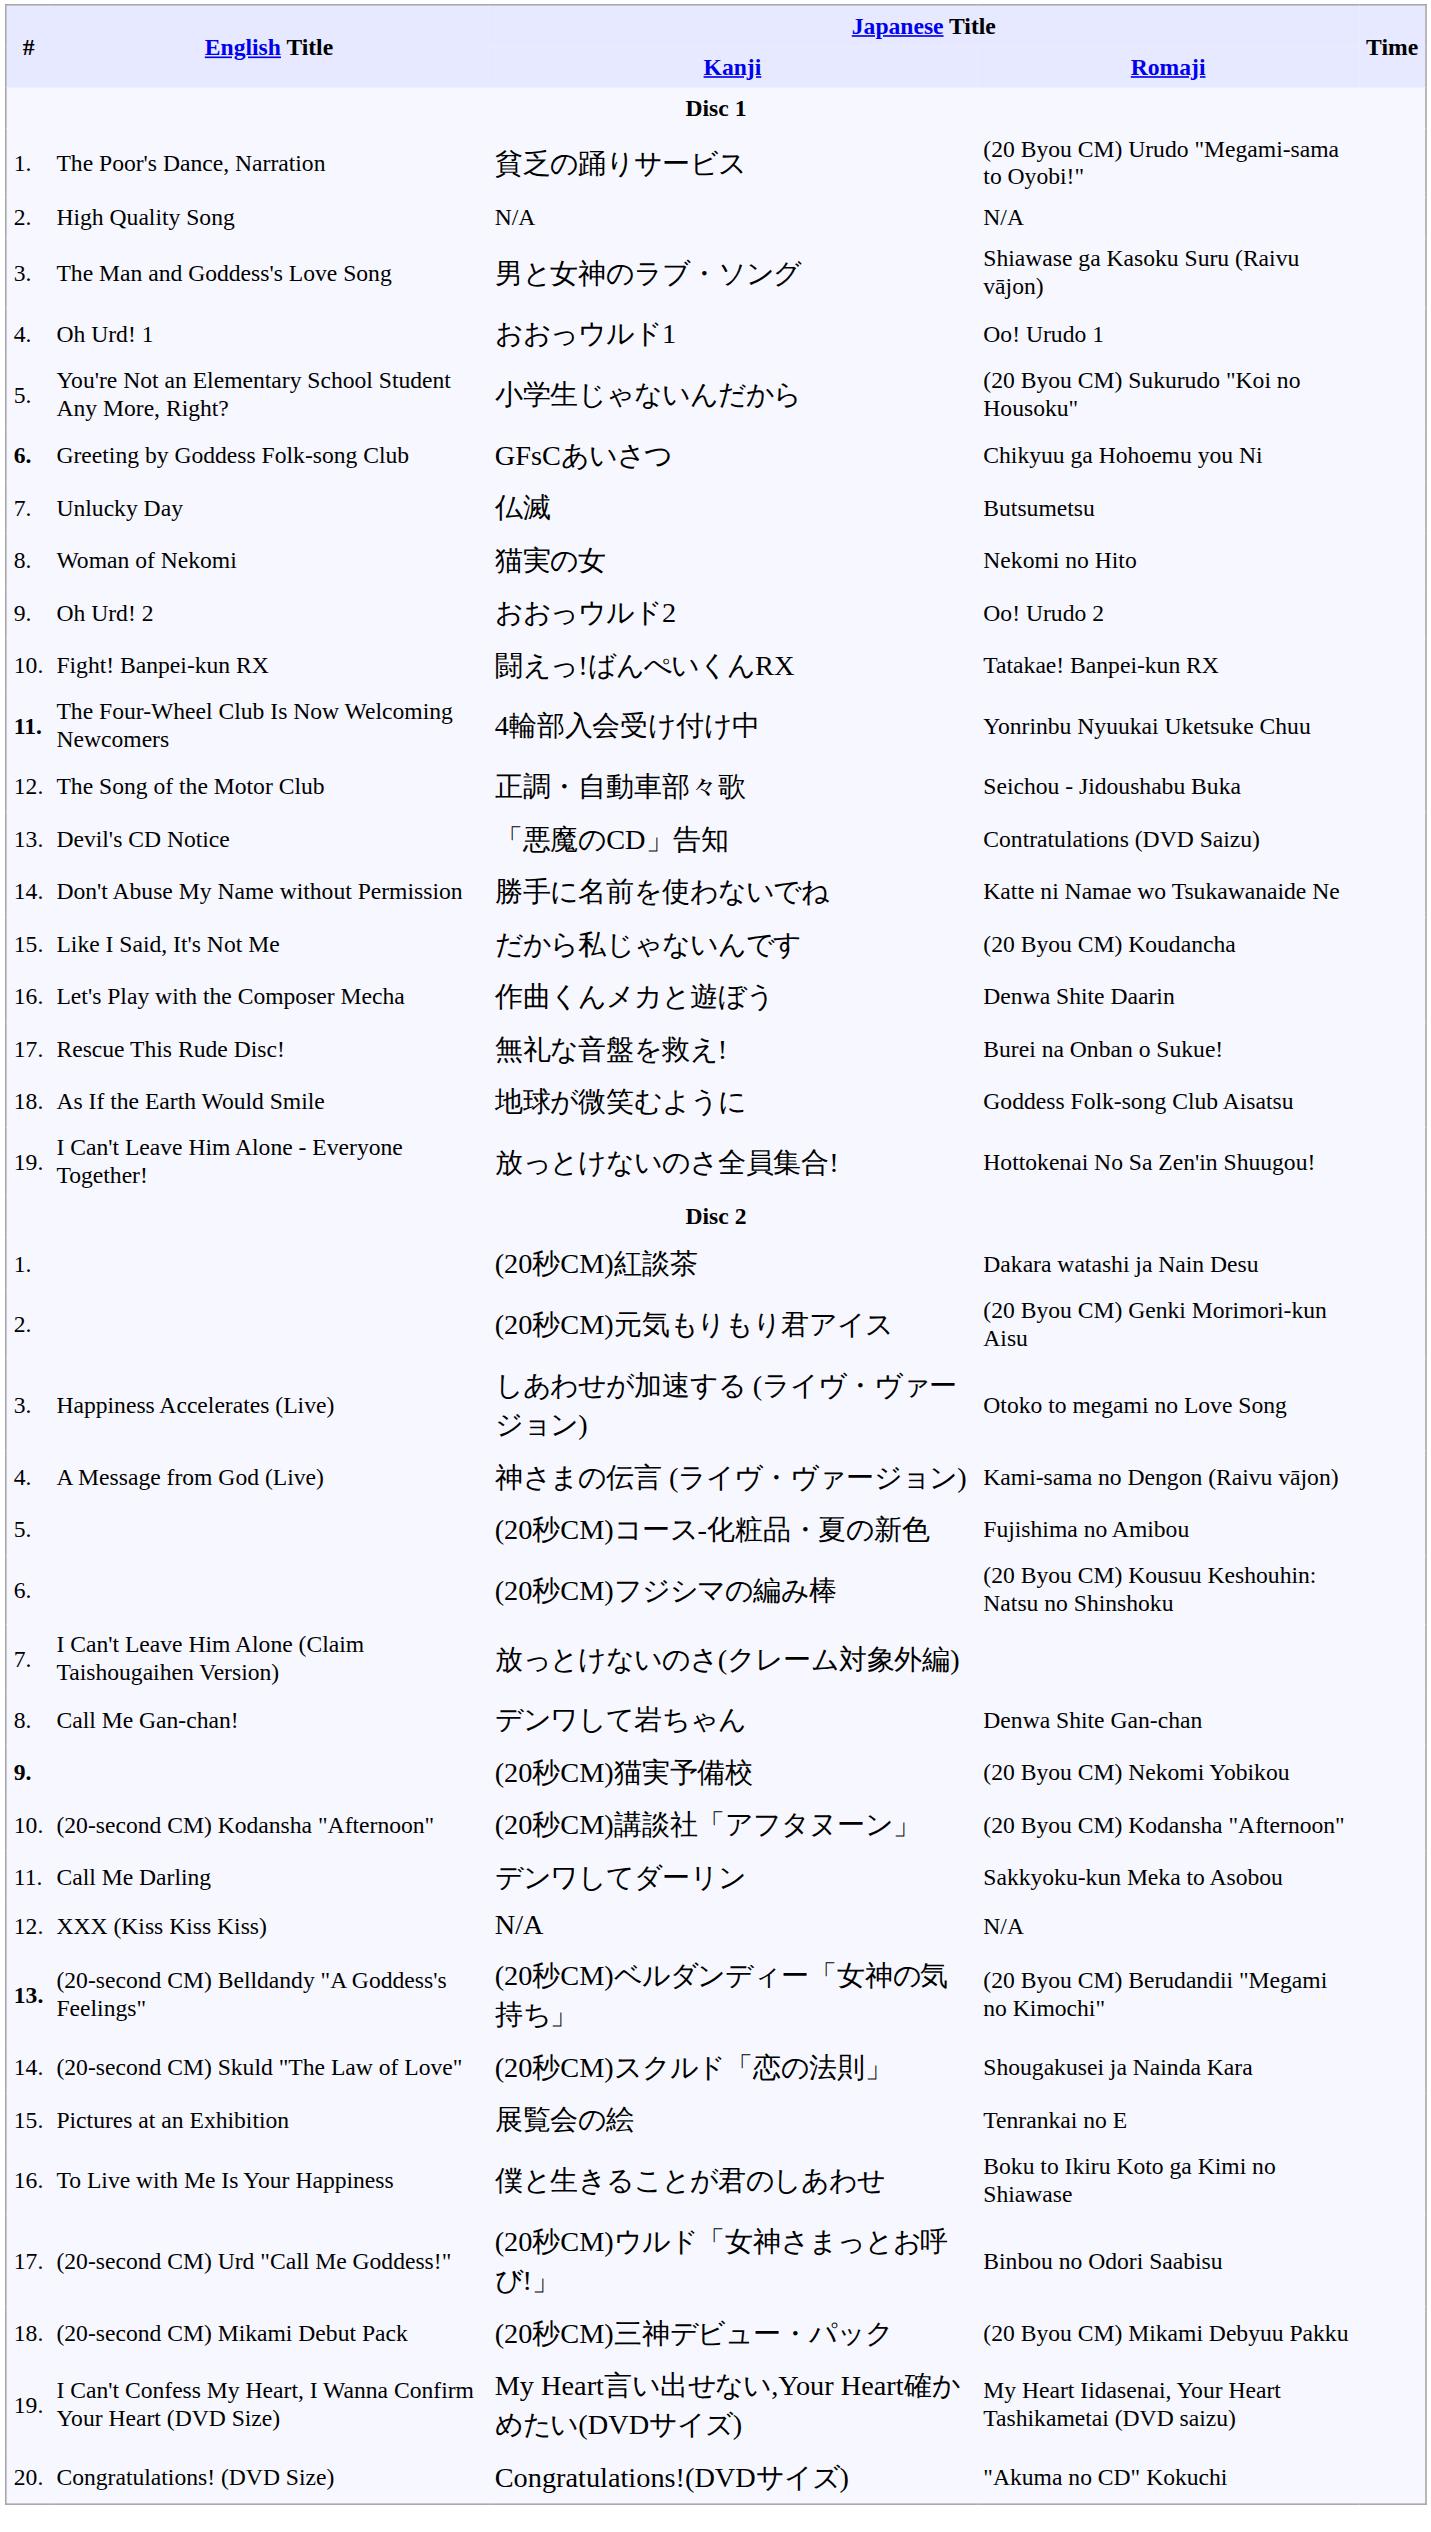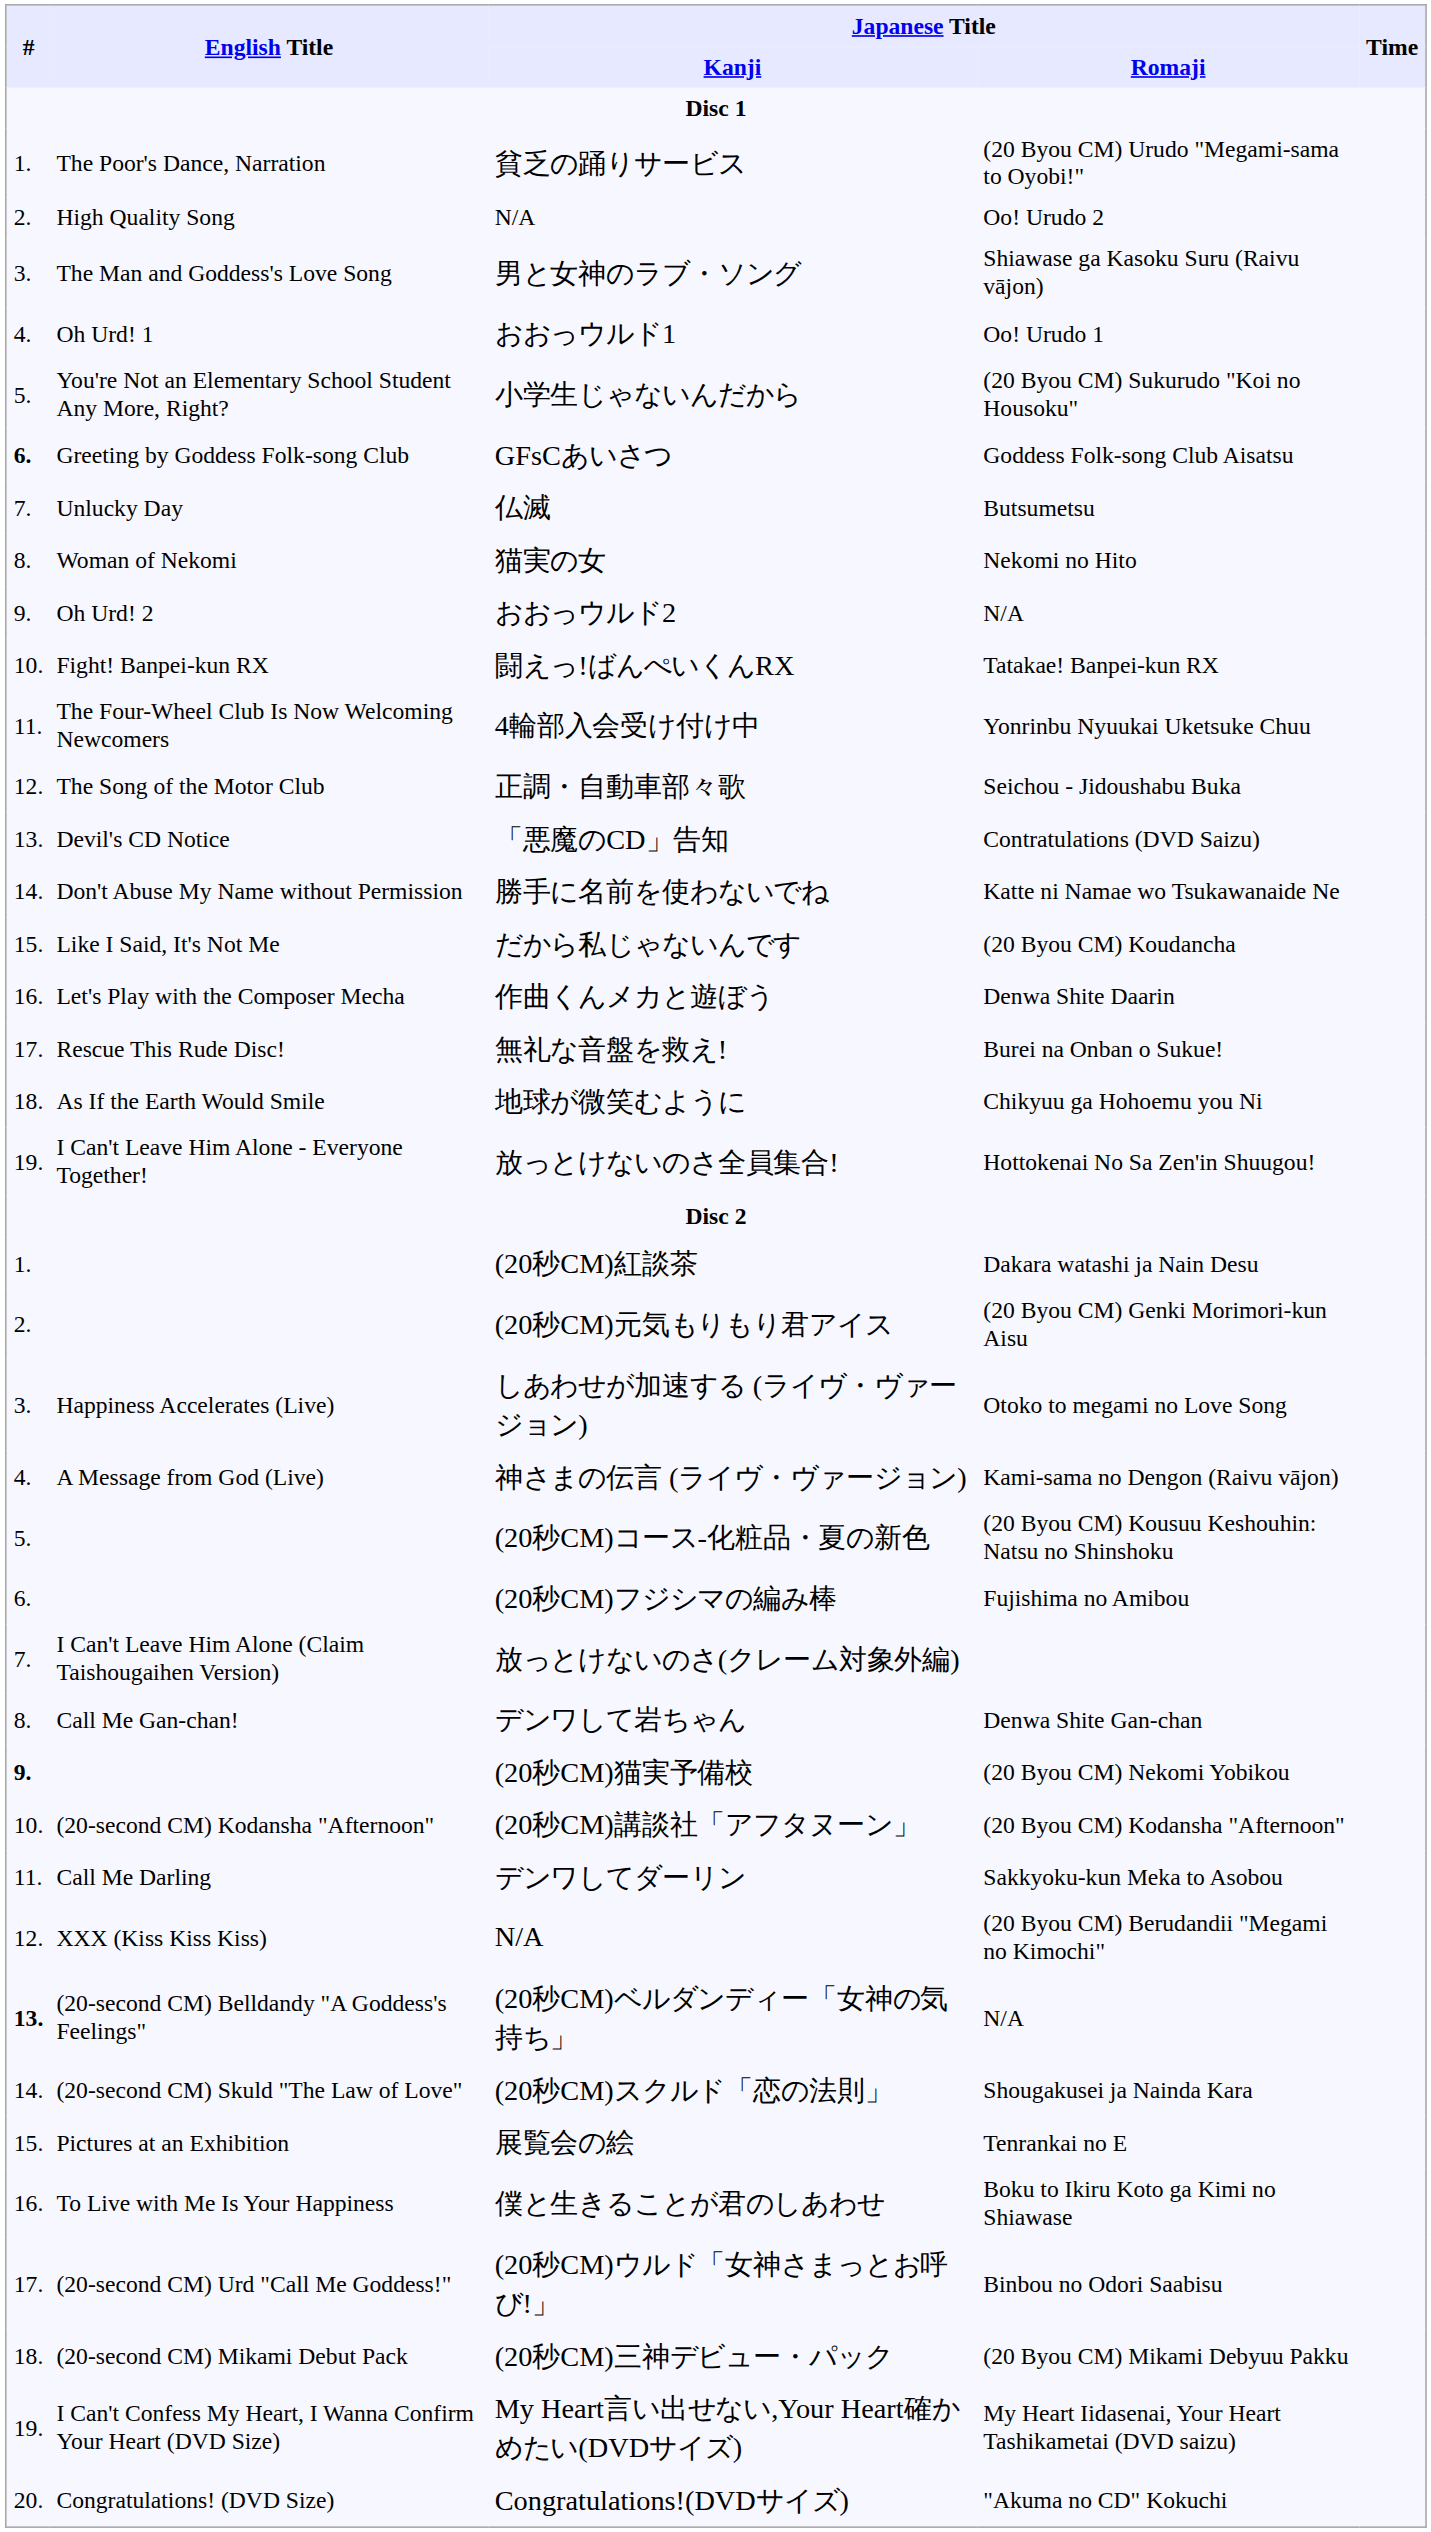High Quality Song / N/A | Japanese Title / Romaji: N/A -> Oo! Urudo 2
GFsCあいさつ | Japanese Title / Romaji: Chikyuu ga Hohoemu you Ni -> Goddess Folk-song Club Aisatsu
おおっウルド2 | Japanese Title / Romaji: Oo! Urudo 2 -> N/A
4輪部入会受け付け中 | #: bold -> normal
地球が微笑むように | Japanese Title / Romaji: Goddess Folk-song Club Aisatsu -> Chikyuu ga Hohoemu you Ni
(20秒CM)コース-化粧品・夏の新色 | Japanese Title / Romaji: Fujishima no Amibou -> (20 Byou CM) Kousuu Keshouhin: Natsu no Shinshoku
(20秒CM)フジシマの編み棒 | Japanese Title / Romaji: (20 Byou CM) Kousuu Keshouhin: Natsu no Shinshoku -> Fujishima no Amibou
XXX (Kiss Kiss Kiss) / N/A | Japanese Title / Romaji: N/A -> (20 Byou CM) Berudandii "Megami no Kimochi"
(20秒CM)ベルダンディー「女神の気持ち」 | Japanese Title / Romaji: (20 Byou CM) Berudandii "Megami no Kimochi" -> N/A
